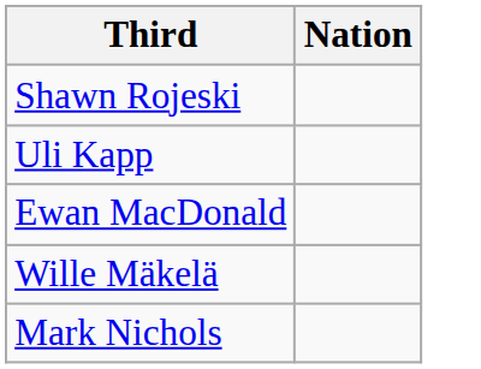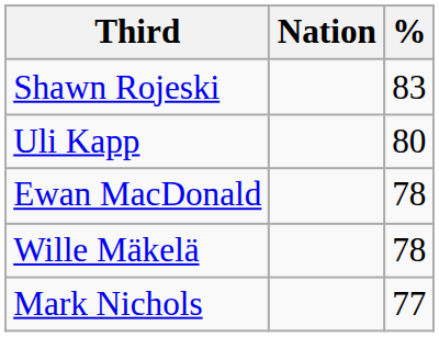+ column: % | 83 | 80 | 78 | 78 | 77
